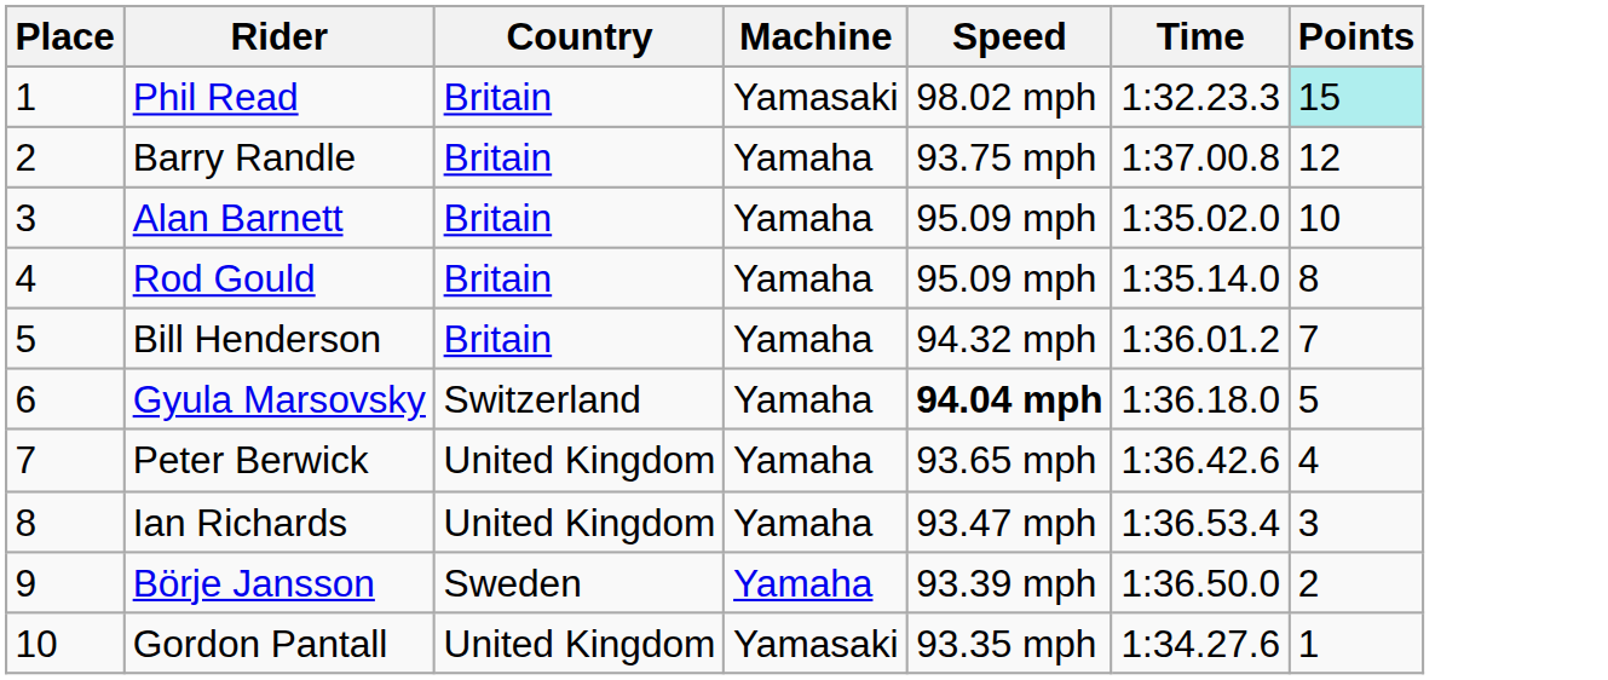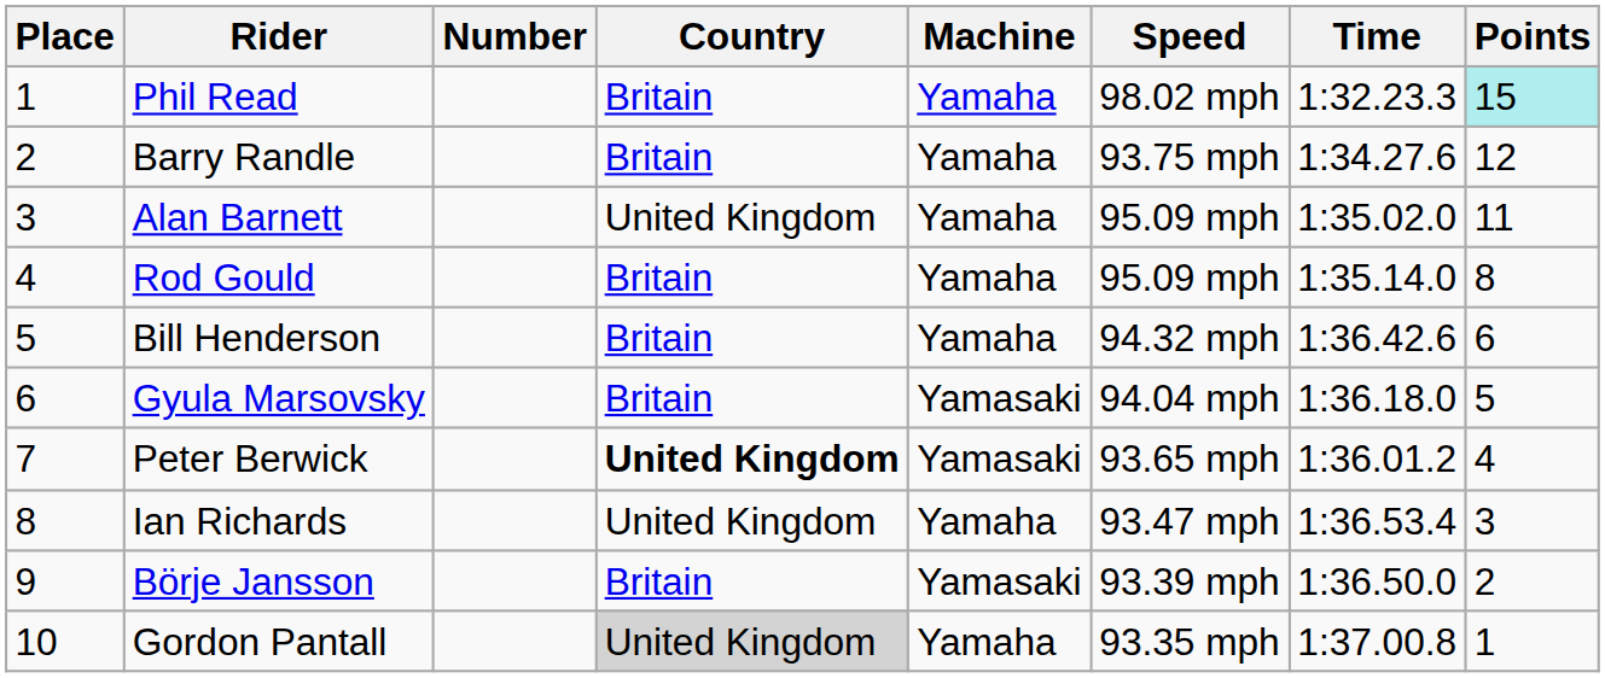+ column: Number
Phil Read | Machine: Yamasaki -> Yamaha
Barry Randle | Time: 1:37.00.8 -> 1:34.27.6
Alan Barnett | Country: Britain -> United Kingdom
Alan Barnett | Points: 10 -> 11
Bill Henderson | Time: 1:36.01.2 -> 1:36.42.6
Bill Henderson | Points: 7 -> 6
Gyula Marsovsky | Country: Switzerland -> Britain
Gyula Marsovsky | Machine: Yamaha -> Yamasaki
Gyula Marsovsky | Speed: bold -> normal
Peter Berwick | Country: normal -> bold
Peter Berwick | Machine: Yamaha -> Yamasaki
Peter Berwick | Time: 1:36.42.6 -> 1:36.01.2
Börje Jansson | Country: Sweden -> Britain
Börje Jansson | Machine: Yamaha -> Yamasaki
Gordon Pantall | Country: no background -> lightgrey background
Gordon Pantall | Machine: Yamasaki -> Yamaha
Gordon Pantall | Time: 1:34.27.6 -> 1:37.00.8
